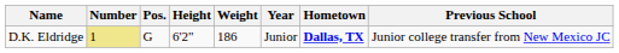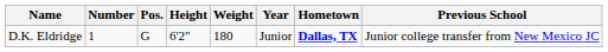D.K. Eldridge | Number: khaki background -> no background
D.K. Eldridge | Weight: 186 -> 180
